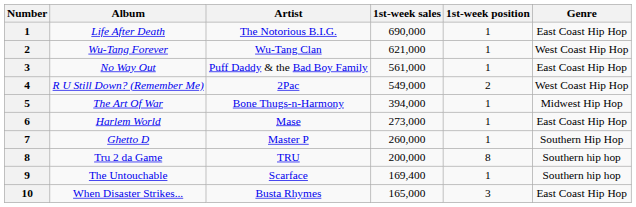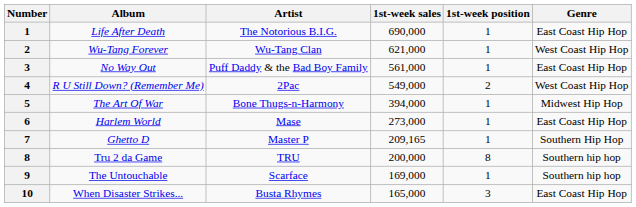Ghetto D | 1st-week sales: 260,000 -> 209,165
The Untouchable | 1st-week sales: 169,400 -> 169,000
